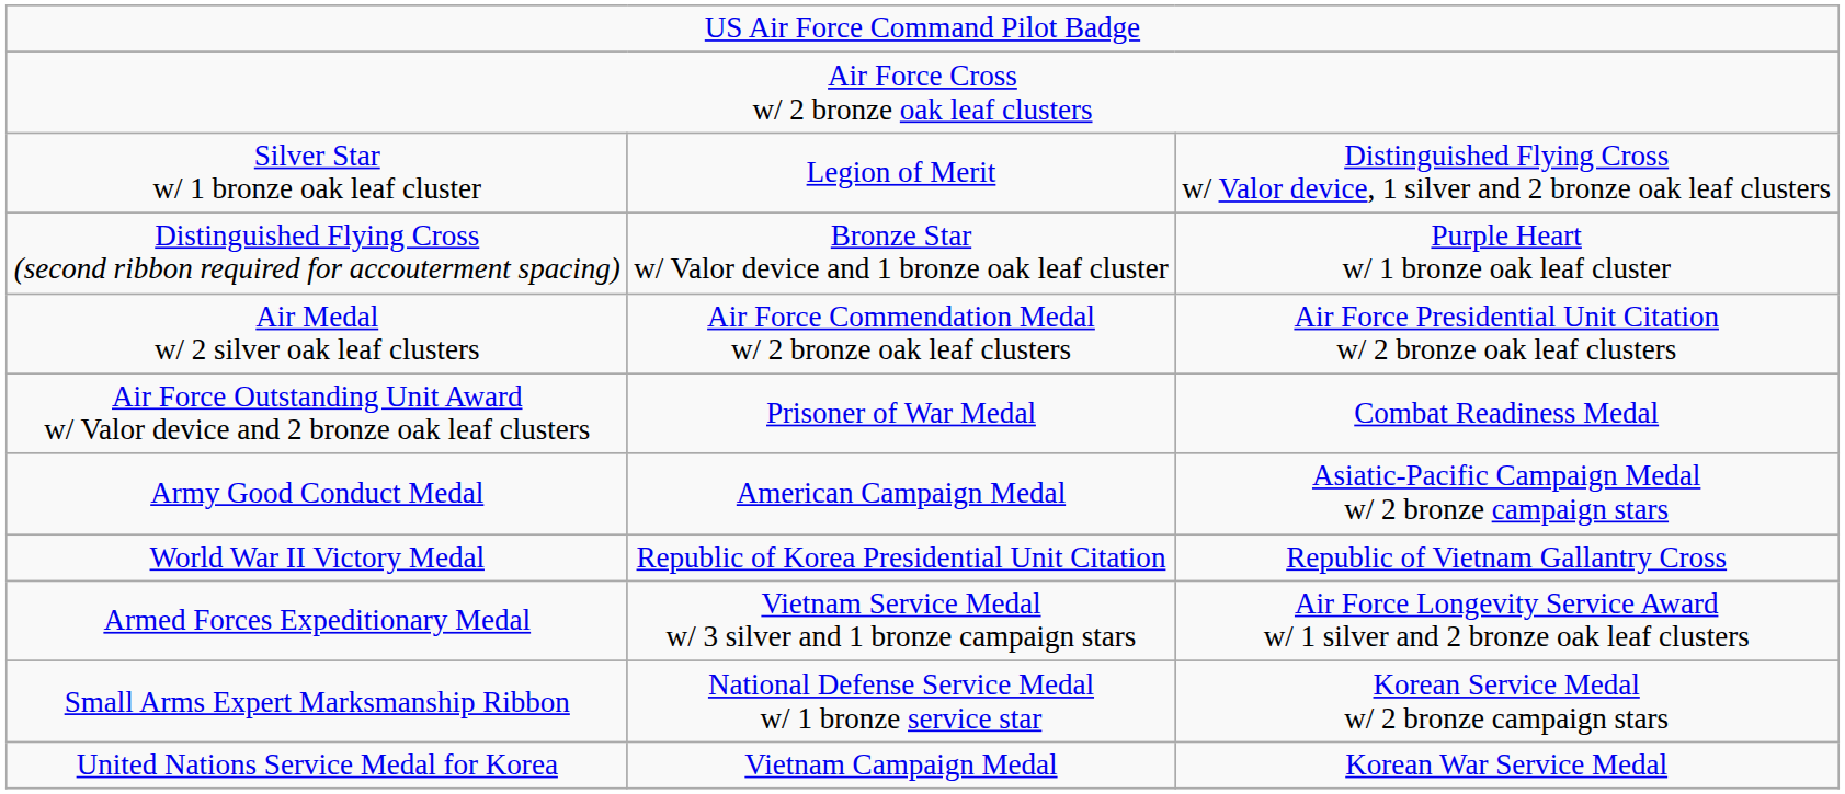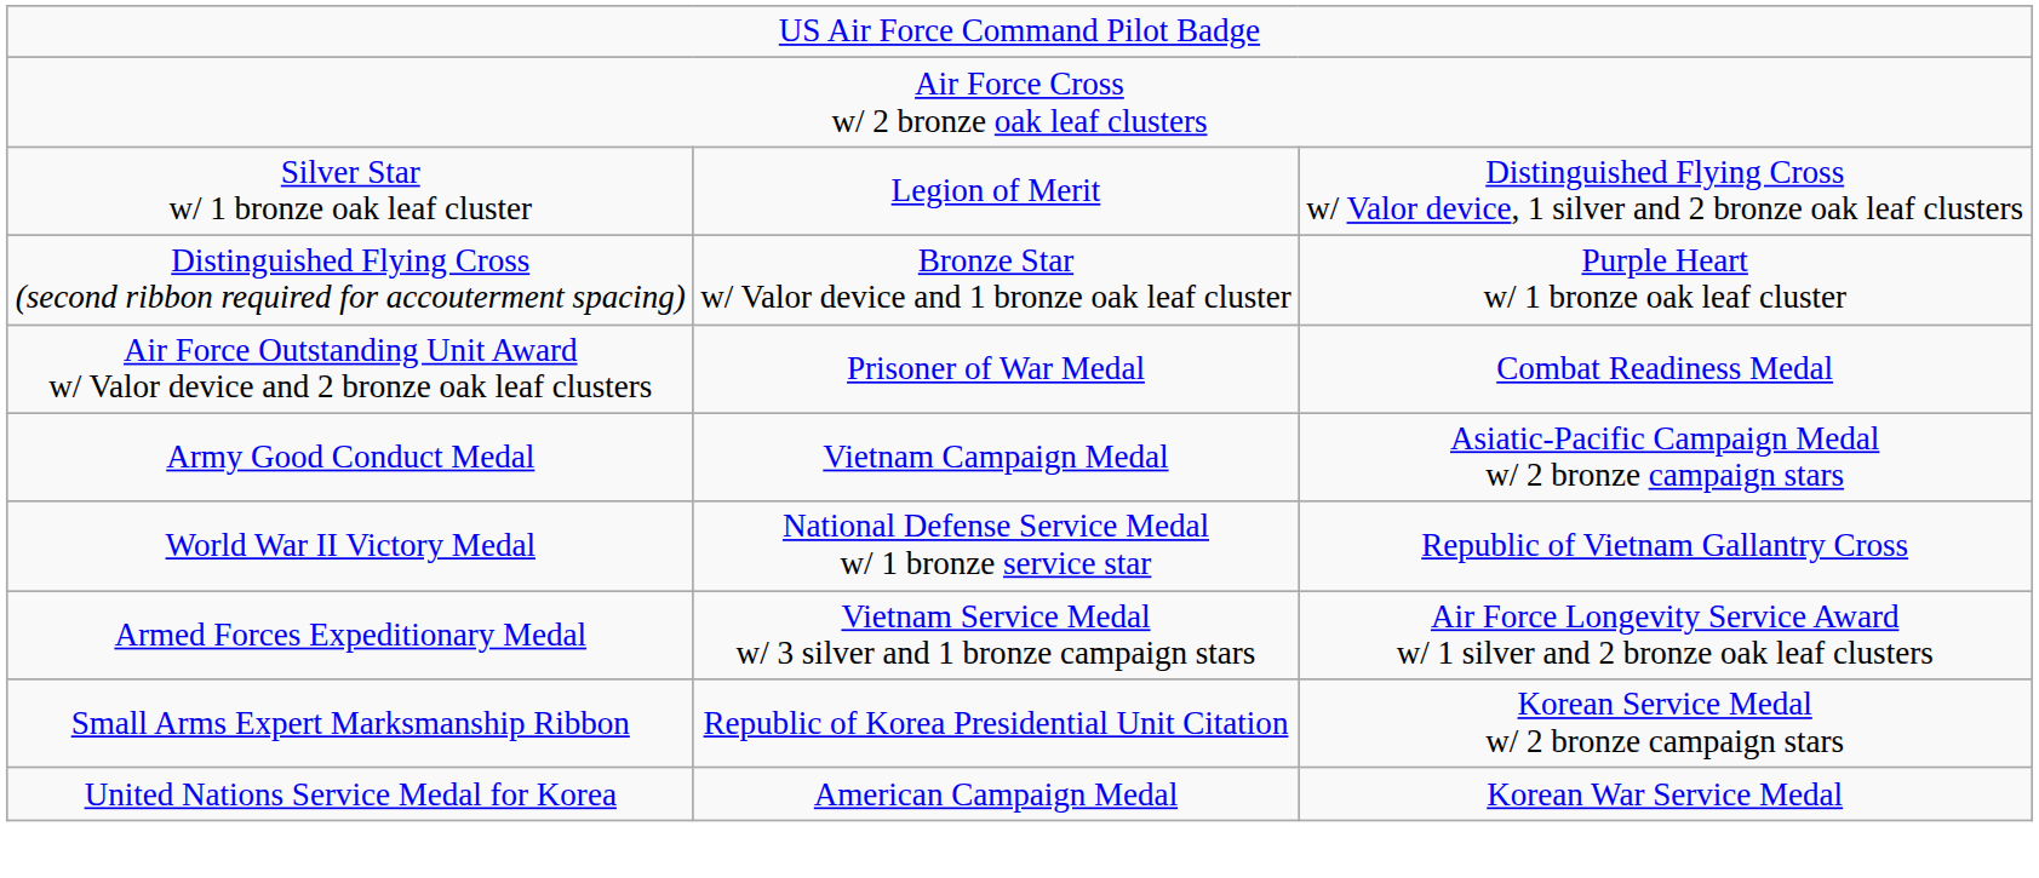- row: Air Medal w/ 2 silver oak leaf clusters | Air Force Commendation Medal w/ 2 bronze oak leaf clusters | Air Force Presidential Unit Citation w/ 2 bronze oak leaf clusters
Army Good Conduct Medal | column 2: American Campaign Medal -> Vietnam Campaign Medal
World War II Victory Medal | column 2: Republic of Korea Presidential Unit Citation -> National Defense Service Medal w/ 1 bronze service star
Small Arms Expert Marksmanship Ribbon | column 2: National Defense Service Medal w/ 1 bronze service star -> Republic of Korea Presidential Unit Citation
United Nations Service Medal for Korea | column 2: Vietnam Campaign Medal -> American Campaign Medal
